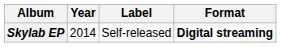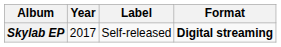Skylab EP | Year: 2014 -> 2017
